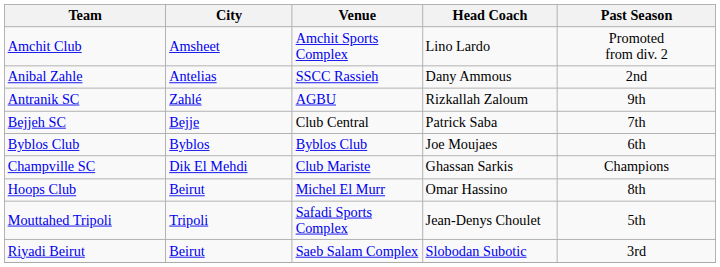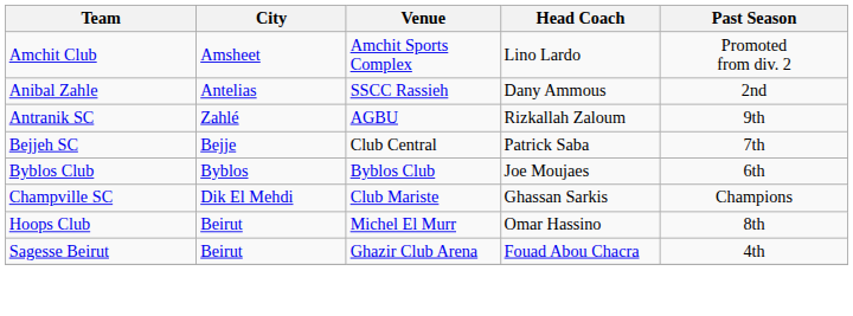- row: Mouttahed Tripoli | Tripoli | Safadi Sports Complex | Jean-Denys Choulet | 5th
- row: Riyadi Beirut | Beirut | Saeb Salam Complex | Slobodan Subotic | 3rd
+ row: Sagesse Beirut | Beirut | Ghazir Club Arena | Fouad Abou Chacra | 4th
